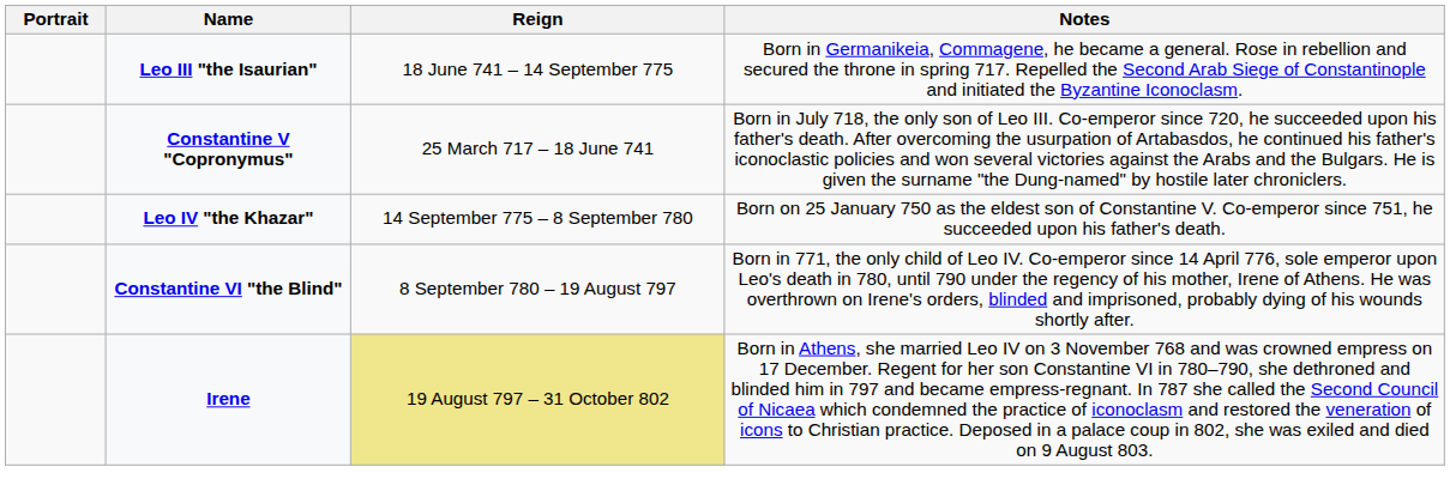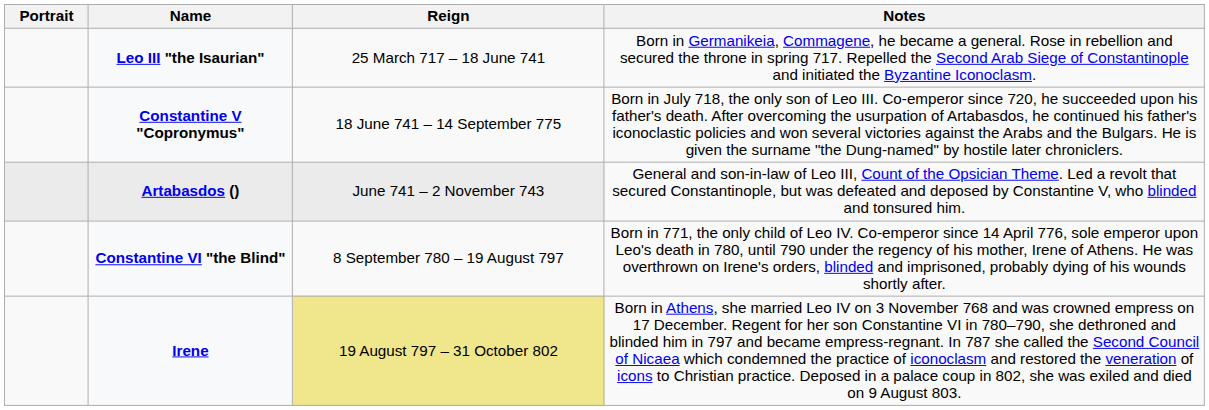Leo III "the Isaurian" | Reign: 18 June 741 – 14 September 775 -> 25 March 717 – 18 June 741
Constantine V "Copronymus" | Reign: 25 March 717 – 18 June 741 -> 18 June 741 – 14 September 775
+ row: Artabasdos () | June 741 – 2 November 743 | General and son-in-law of Leo III, Count of the Opsician Theme. Led a revolt that secured Constantinople, but was defeated and deposed by Constantine V, who blinded and tonsured him.
- row: Leo IV "the Khazar" | 14 September 775 – 8 September 780 | Born on 25 January 750 as the eldest son of Constantine V. Co-emperor since 751, he succeeded upon his father's death.
